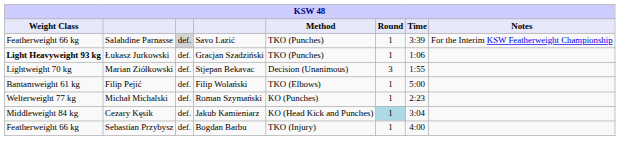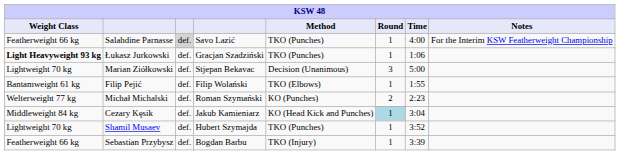Salahdine Parnasse | Time: 3:39 -> 4:00
Marian Ziółkowski | Time: 1:55 -> 5:00
Filip Pejić | Time: 5:00 -> 1:55
Michał Michalski | Round: 1 -> 2
+ row: Lightweight 70 kg | Shamil Musaev | def. | Hubert Szymajda | TKO (Punches) | 1 | 3:52
Sebastian Przybysz | Time: 4:00 -> 3:39
